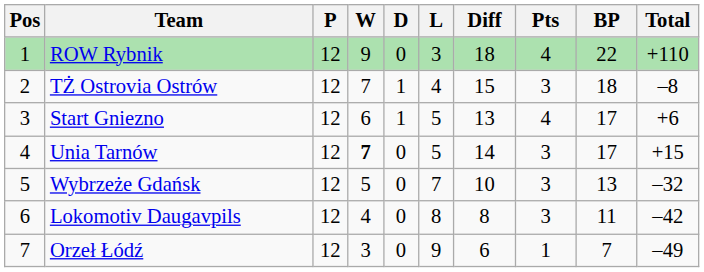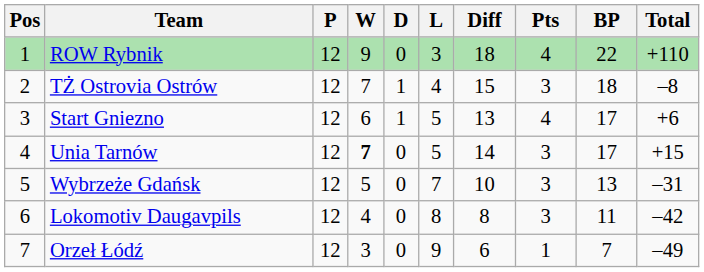Wybrzeże Gdańsk | Total: –32 -> –31
